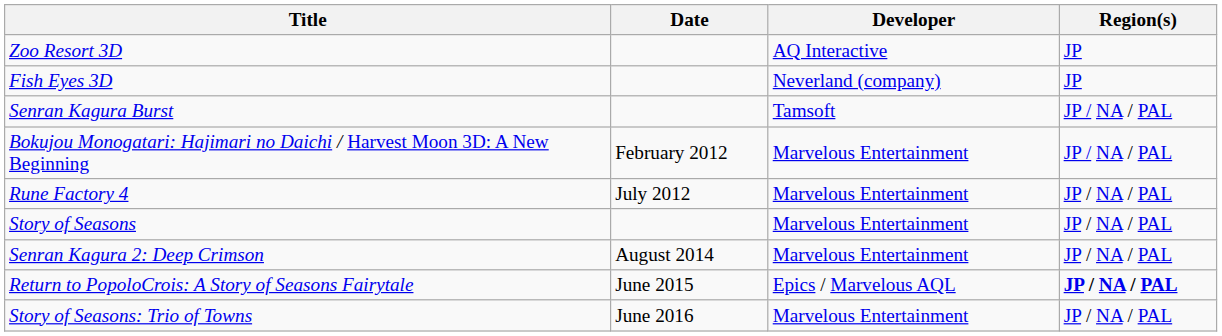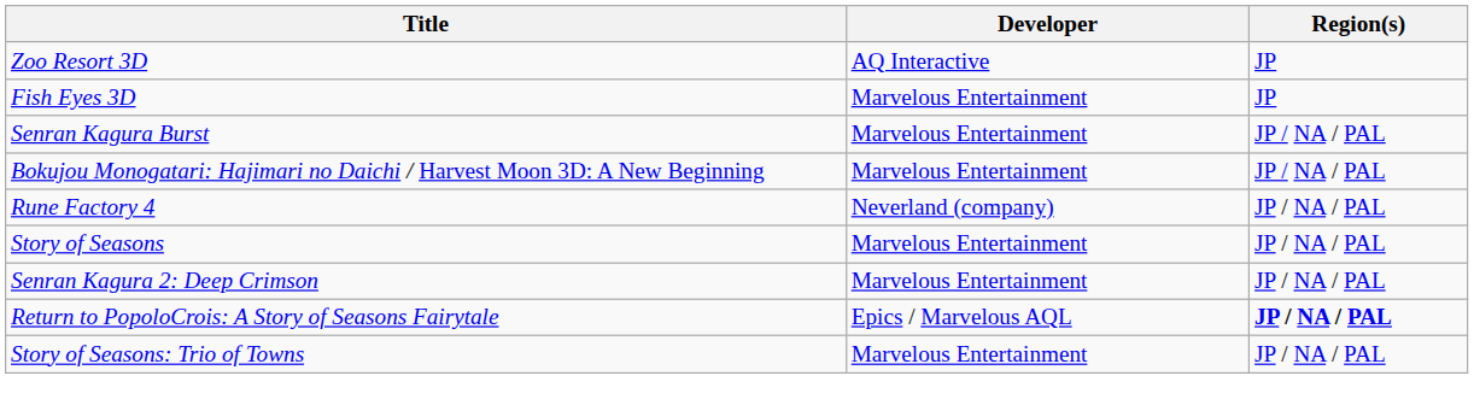- column: Date | February 2012 | July 2012 | August 2014 | June 2015 | June 2016
Fish Eyes 3D | Developer: Neverland (company) -> Marvelous Entertainment
Senran Kagura Burst | Developer: Tamsoft -> Marvelous Entertainment
Rune Factory 4 | Developer: Marvelous Entertainment -> Neverland (company)
